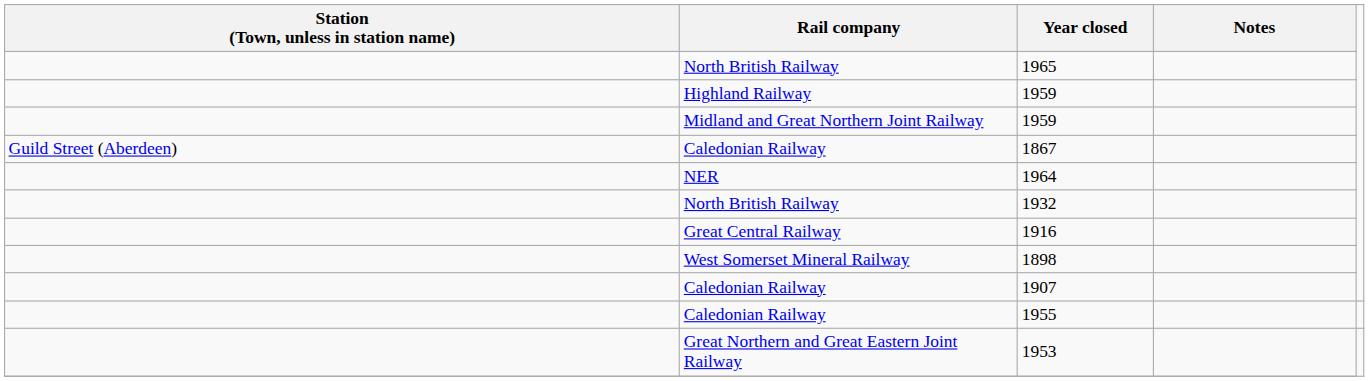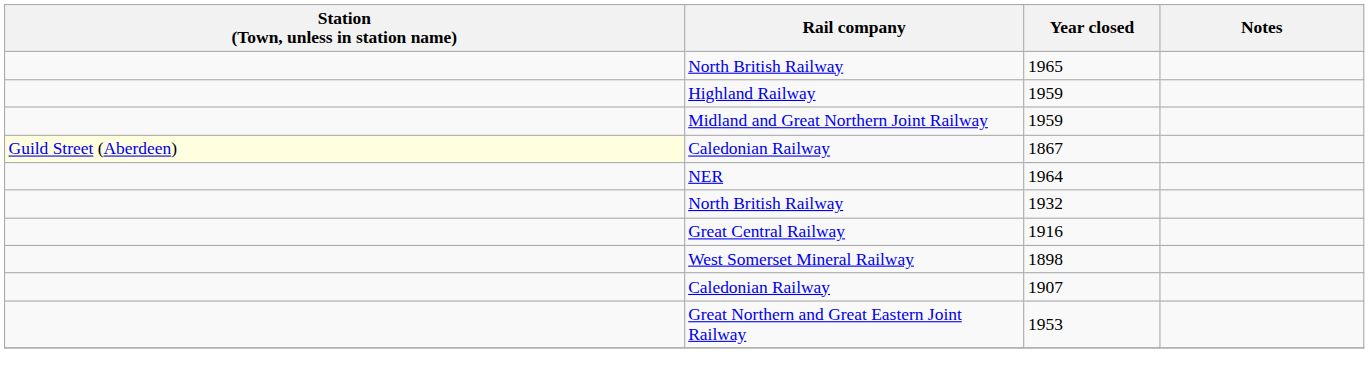1867 | Station (Town, unless in station name): no background -> lightyellow background
- row: Caledonian Railway | 1955
